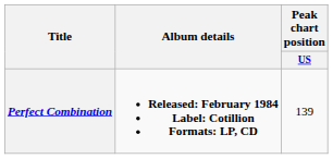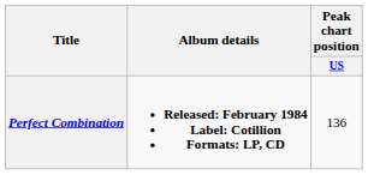Perfect Combination | Peak chart position / US: 139 -> 136
